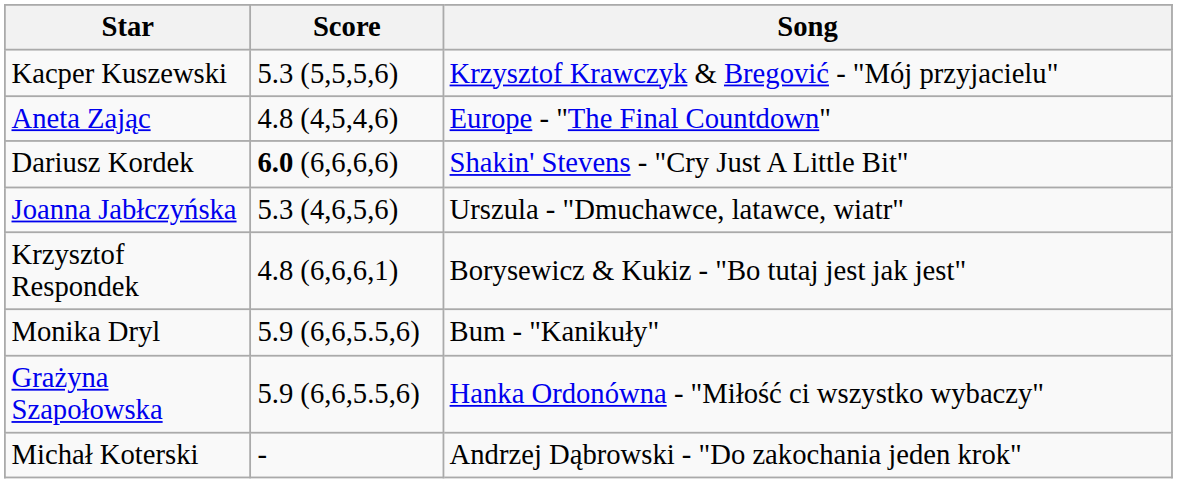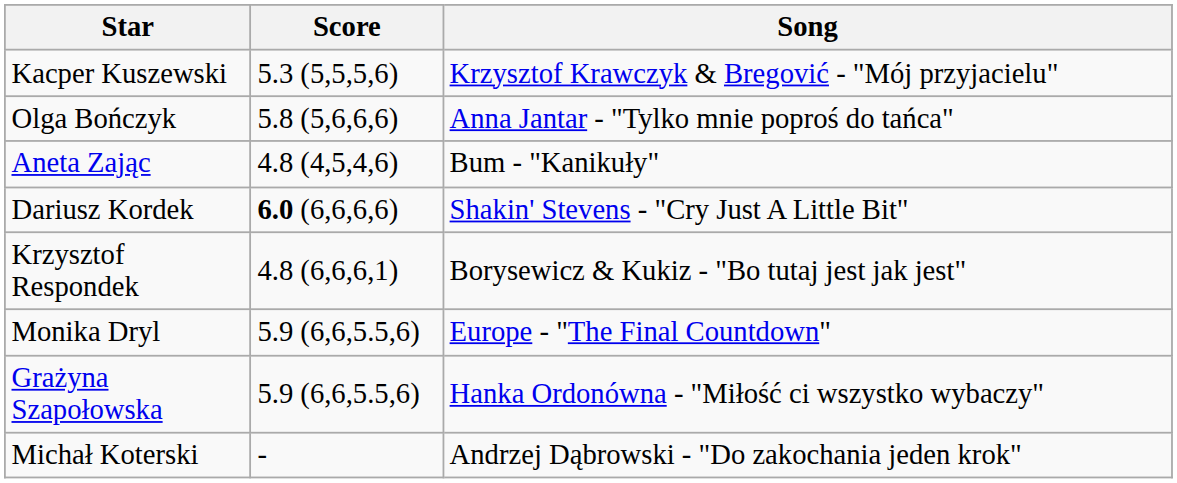+ row: Olga Bończyk | 5.8 (5,6,6,6) | Anna Jantar - "Tylko mnie poproś do tańca"
Aneta Zając | Song: Europe - "The Final Countdown" -> Bum - "Kanikuły"
- row: Joanna Jabłczyńska | 5.3 (4,6,5,6) | Urszula - "Dmuchawce, latawce, wiatr"
Monika Dryl | Song: Bum - "Kanikuły" -> Europe - "The Final Countdown"
